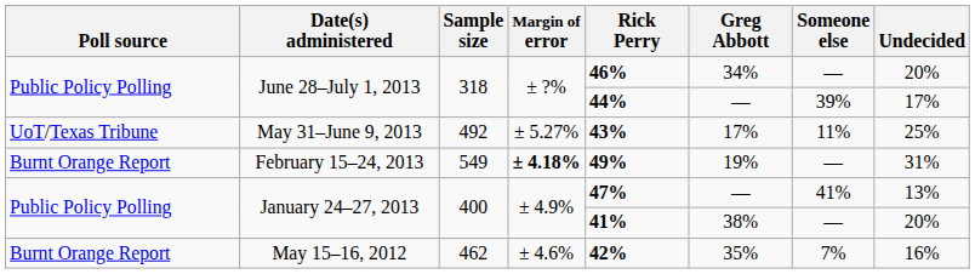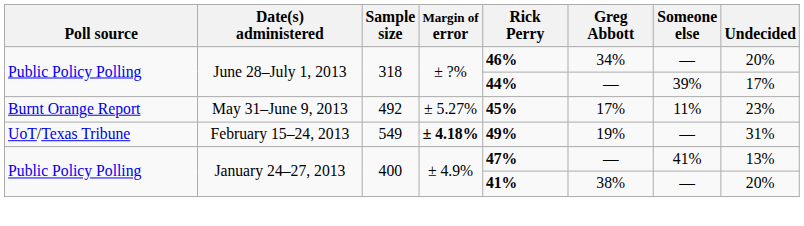May 31–June 9, 2013 | Poll source: UoT/Texas Tribune -> Burnt Orange Report
May 31–June 9, 2013 | Rick Perry: 43% -> 45%
May 31–June 9, 2013 | Undecided: 25% -> 23%
February 15–24, 2013 | Poll source: Burnt Orange Report -> UoT/Texas Tribune
- row: Burnt Orange Report | May 15–16, 2012 | 462 | ± 4.6% | 42% | 35% | 7% | 16%
